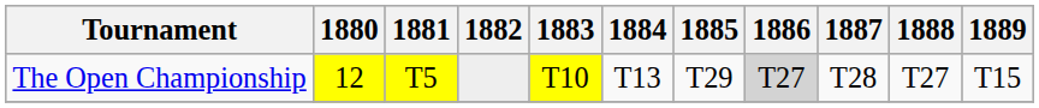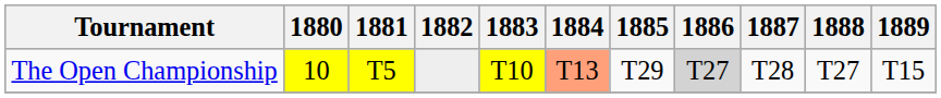The Open Championship | 1880: 12 -> 10
The Open Championship | 1884: no background -> lightsalmon background
